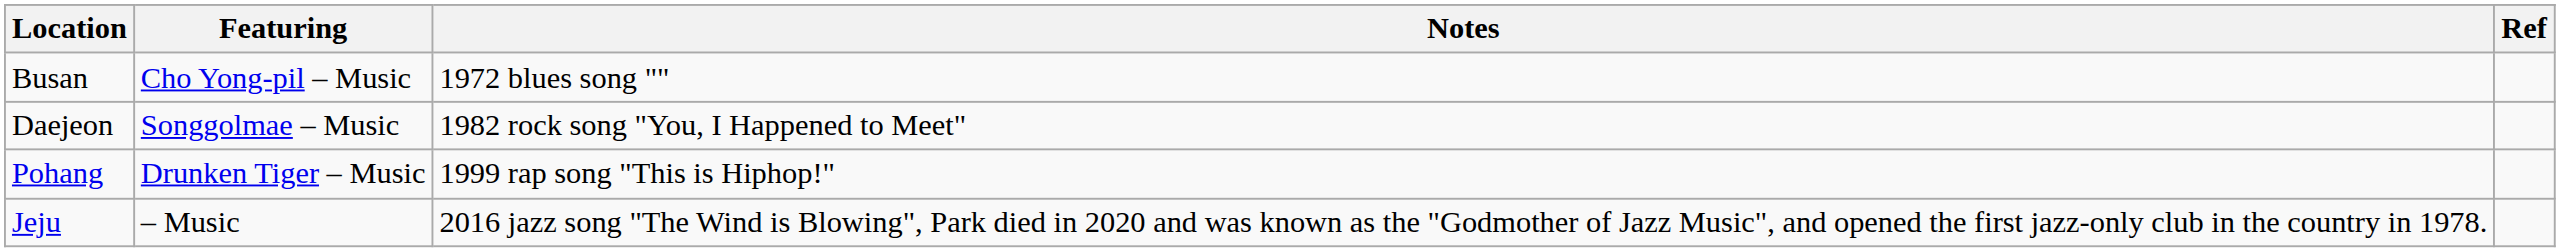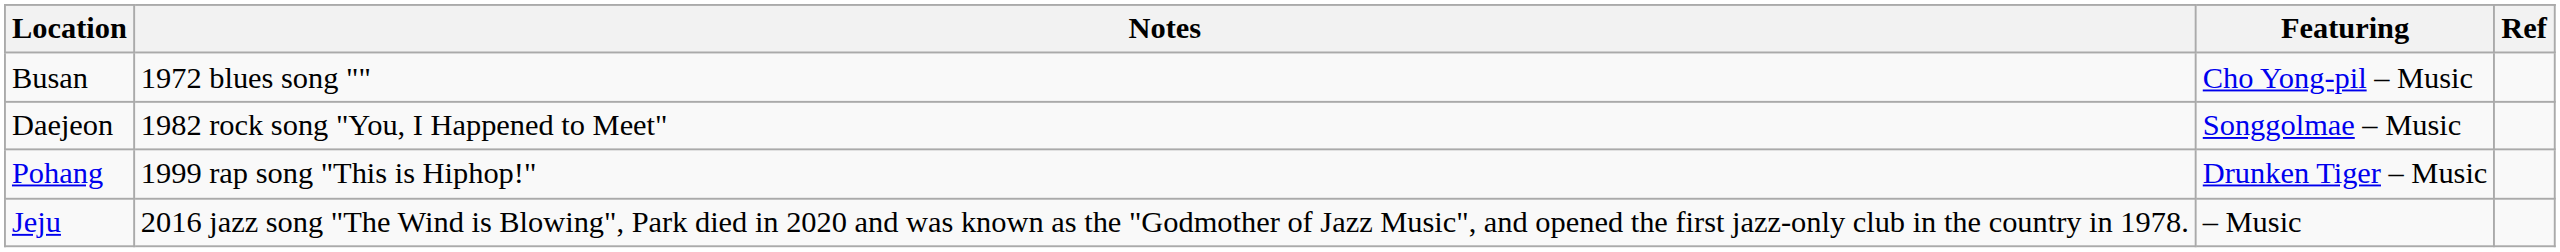columns swapped: Featuring <-> Notes
